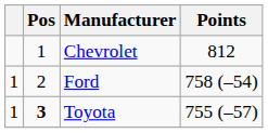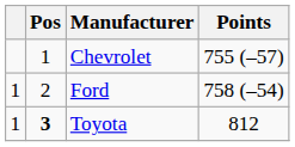Chevrolet | Points: 812 -> 755 (–57)
Toyota | Points: 755 (–57) -> 812
